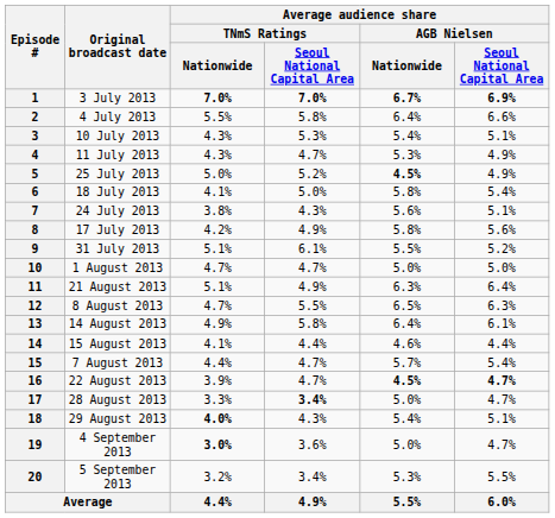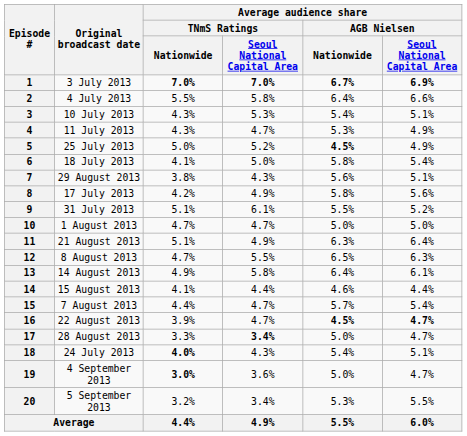7 | Original broadcast date: 24 July 2013 -> 29 August 2013
18 | Original broadcast date: 29 August 2013 -> 24 July 2013
